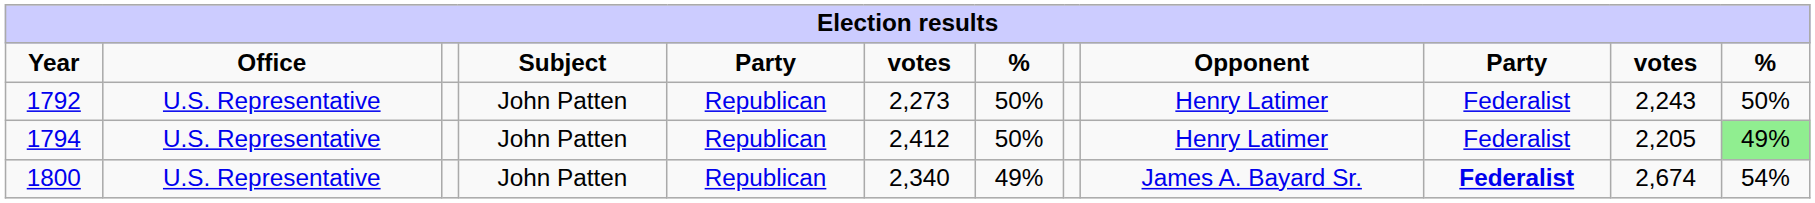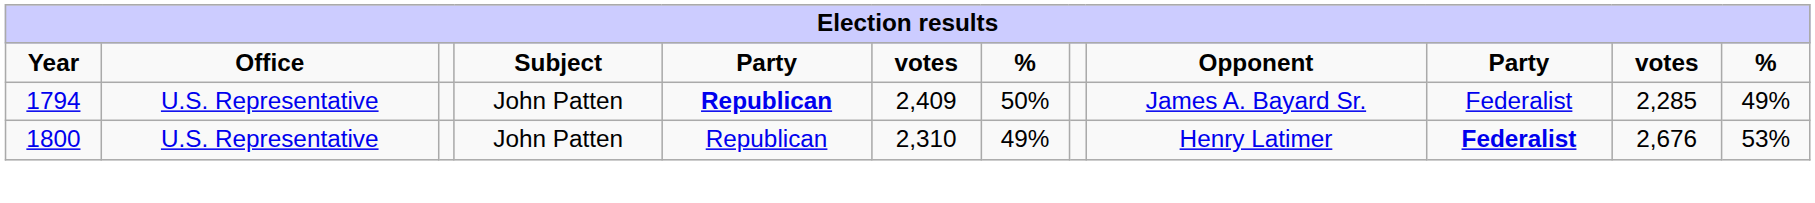- row: 1792 | U.S. Representative | John Patten | Republican | 2,273 | 50% | Henry Latimer | Federalist | 2,243 | 50%
1794 | column 5: normal -> bold
1794 | column 6: 2,412 -> 2,409
1794 | Opponent: Henry Latimer -> James A. Bayard Sr.
1794 | column 11: 2,205 -> 2,285
1794 | column 12: lightgreen background -> no background
1800 | column 6: 2,340 -> 2,310
1800 | Opponent: James A. Bayard Sr. -> Henry Latimer
1800 | column 11: 2,674 -> 2,676
1800 | column 12: 54% -> 53%
